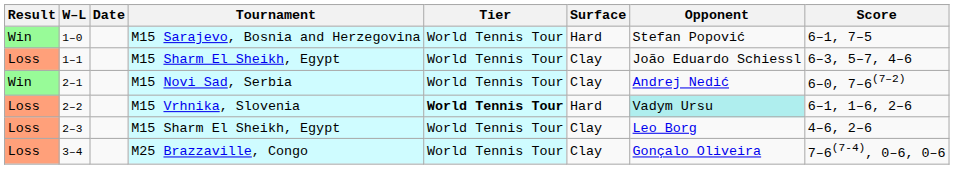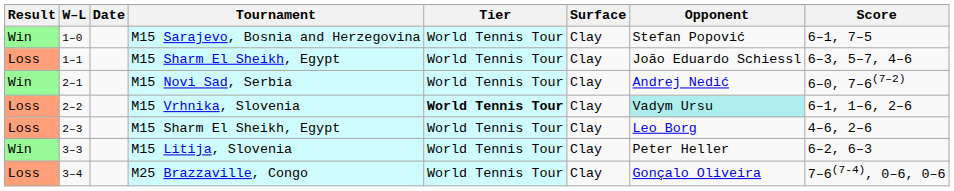1–0 | Surface: Hard -> Clay
2–2 | Surface: Hard -> Clay
+ row: Win | 3–3 | M15 Litija, Slovenia | World Tennis Tour | Clay | Peter Heller | 6–2, 6–3
